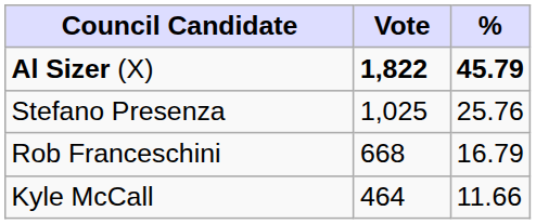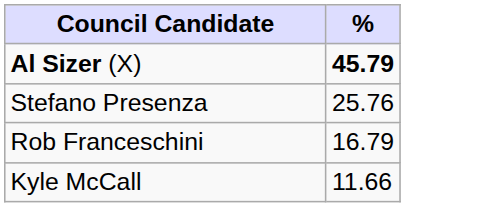- column: Vote | 1,822 | 1,025 | 668 | 464
